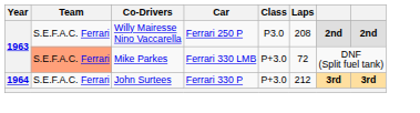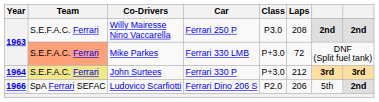John Surtees | Team: no background -> khaki background
+ row: 1966 | SpA Ferrari SEFAC | Ludovico Scarfiotti | Ferrari Dino 206 S | P2.0 | 206 | 5th | 2nd
